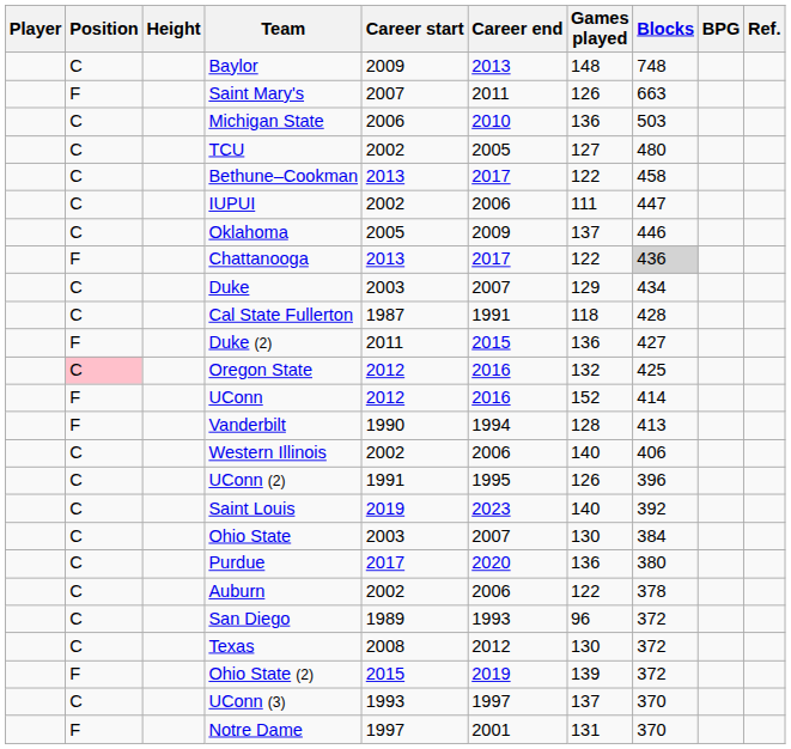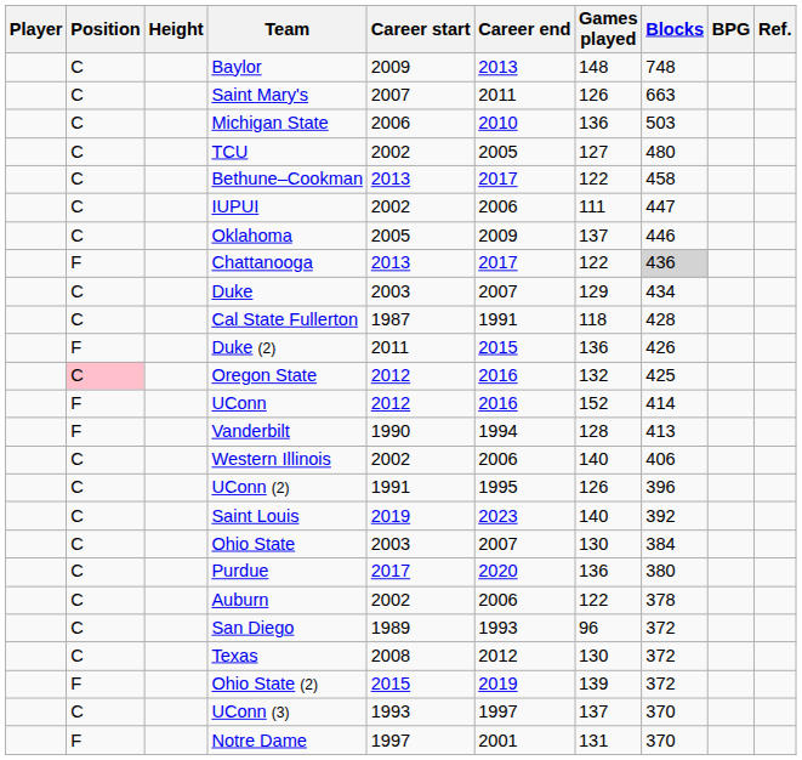Saint Mary's | Position: F -> C
Duke (2) | Blocks: 427 -> 426
